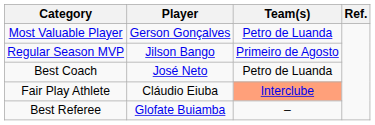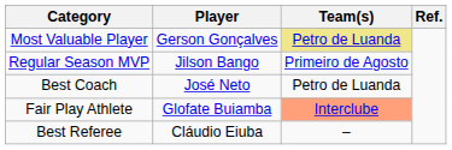Most Valuable Player | Team(s): no background -> khaki background
Fair Play Athlete | Player: Cláudio Eiuba -> Glofate Buiamba
Best Referee | Player: Glofate Buiamba -> Cláudio Eiuba
